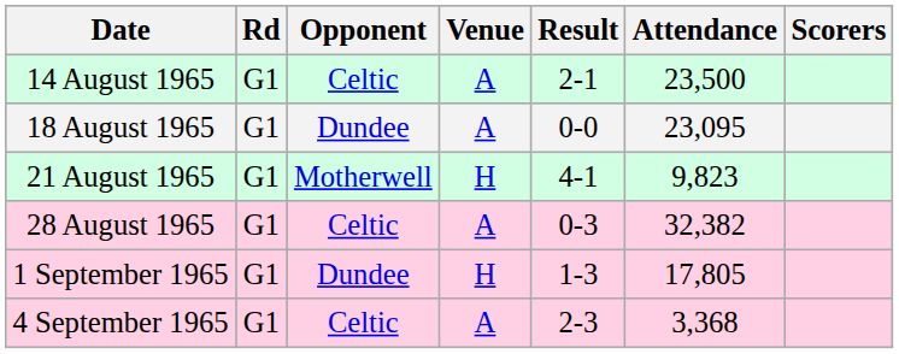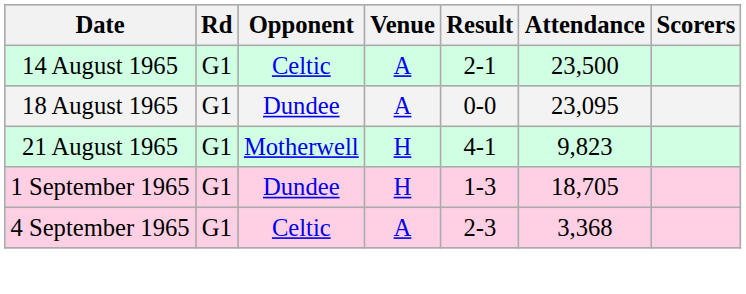- row: 28 August 1965 | G1 | Celtic | A | 0-3 | 32,382
1 September 1965 | Attendance: 17,805 -> 18,705
